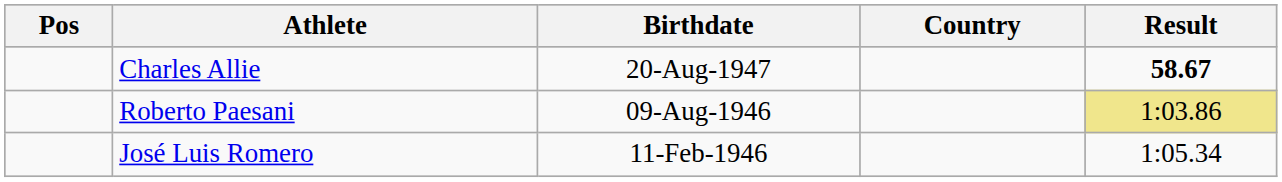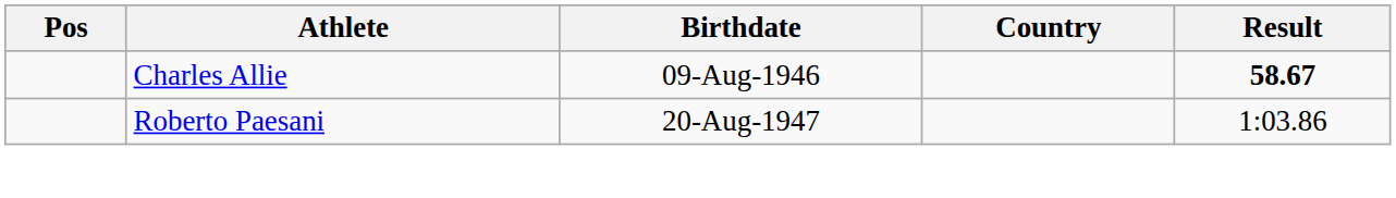Charles Allie | Birthdate: 20-Aug-1947 -> 09-Aug-1946
Roberto Paesani | Birthdate: 09-Aug-1946 -> 20-Aug-1947
Roberto Paesani | Result: khaki background -> no background
- row: José Luis Romero | 11-Feb-1946 | 1:05.34
